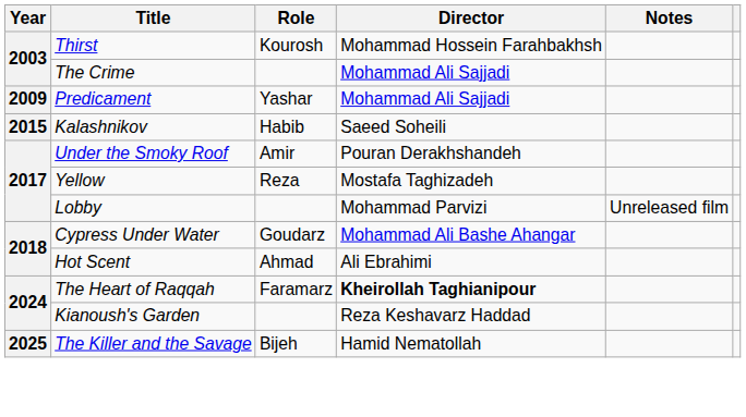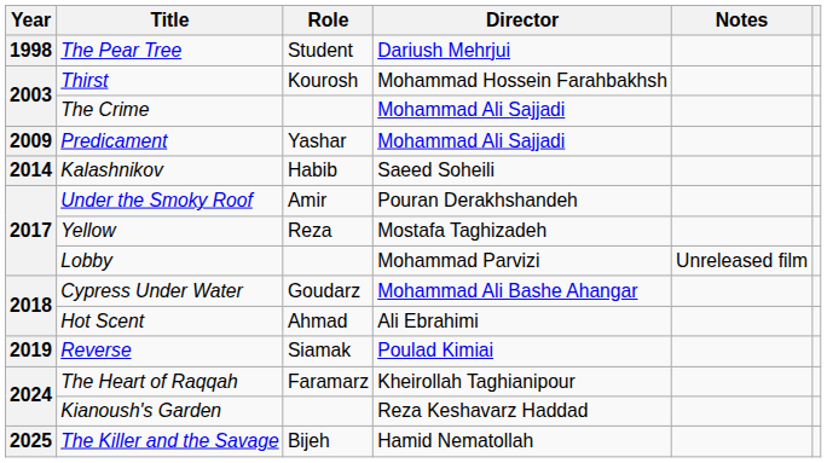+ row: 1998 | The Pear Tree | Student | Dariush Mehrjui
Kalashnikov | Year: 2015 -> 2014
+ row: 2019 | Reverse | Siamak | Poulad Kimiai
The Heart of Raqqah | Director: bold -> normal
